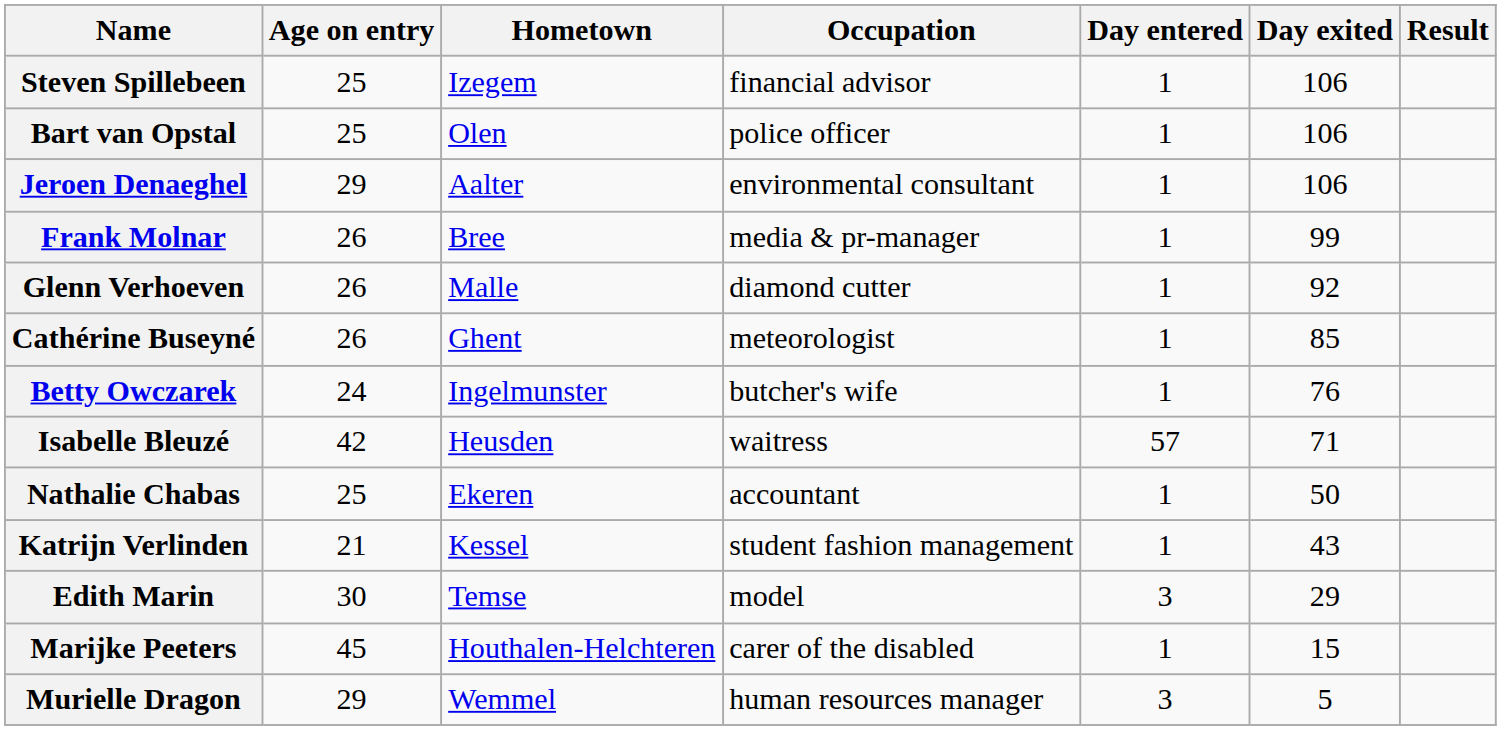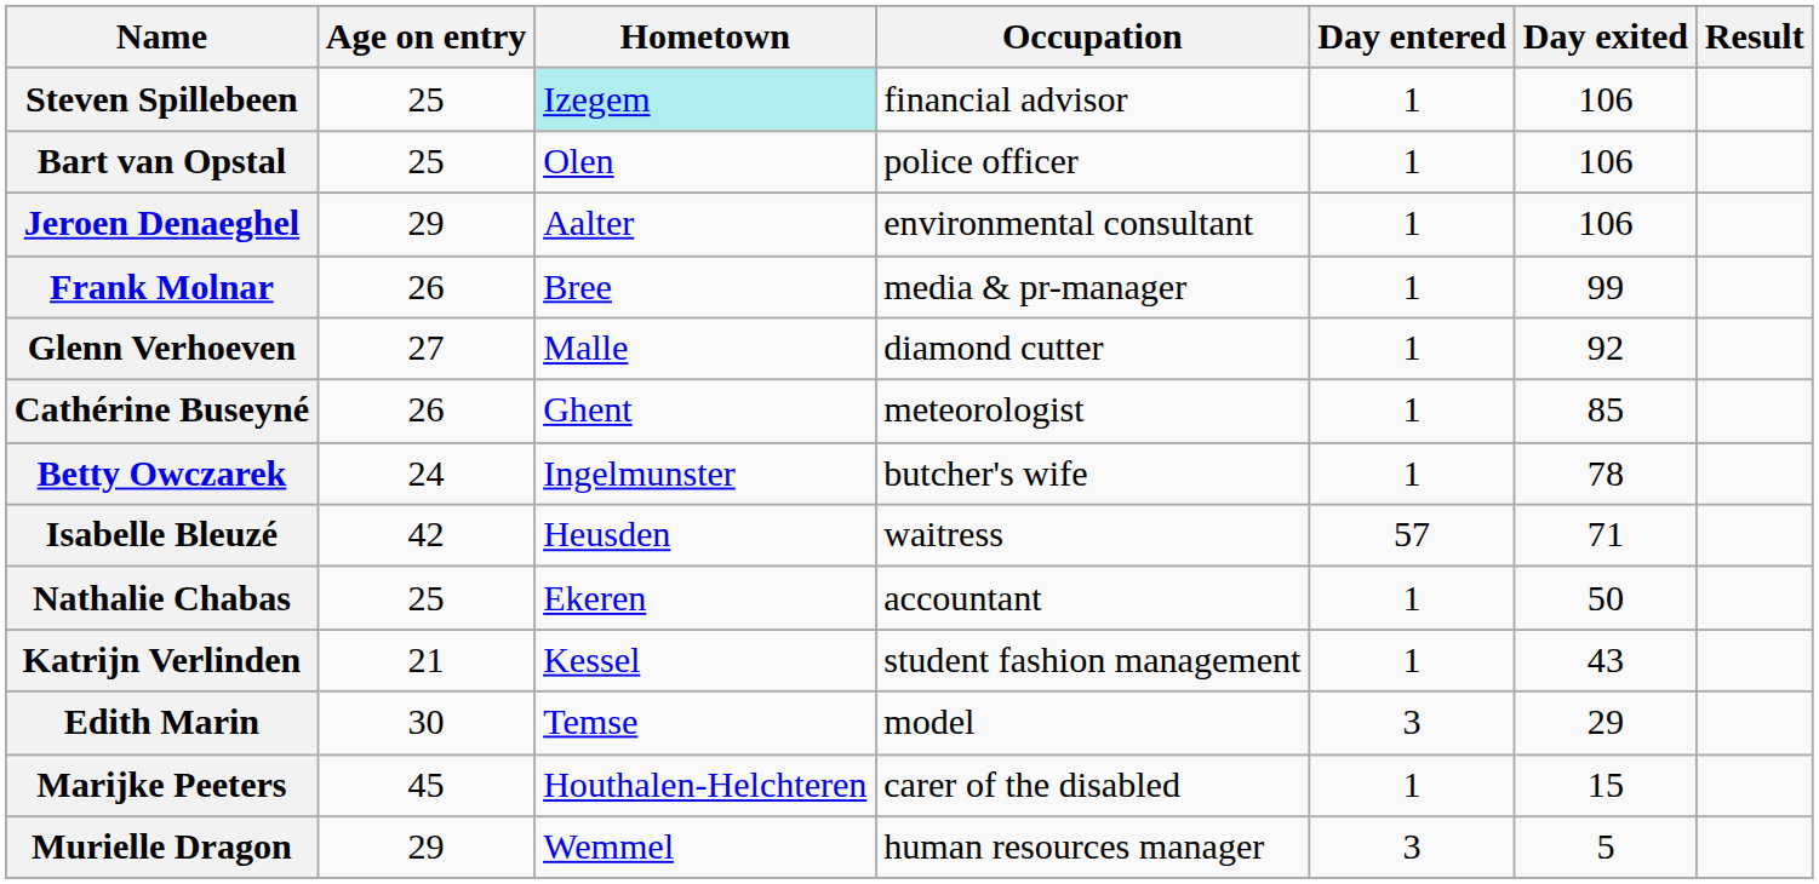Steven Spillebeen | Hometown: no background -> paleturquoise background
Glenn Verhoeven | Age on entry: 26 -> 27
Betty Owczarek | Day exited: 76 -> 78
